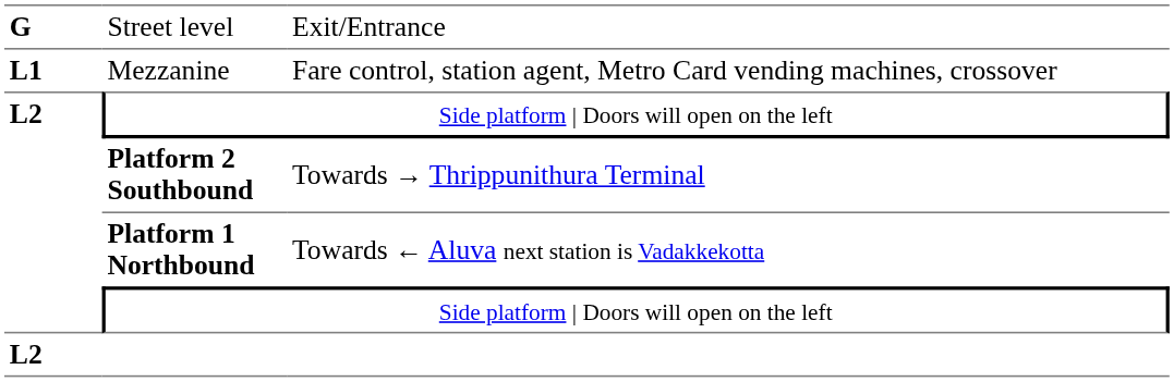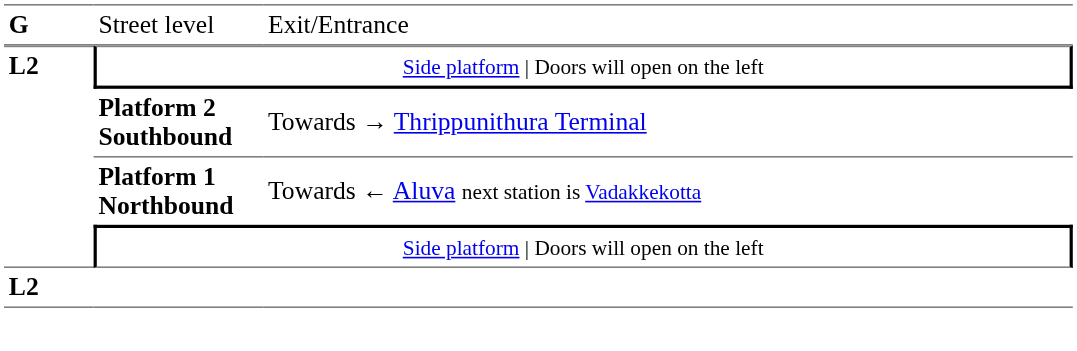- row: L1 | Mezzanine | Fare control, station agent, Metro Card vending machines, crossover
